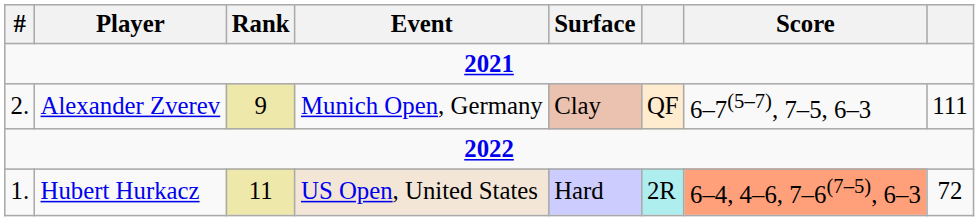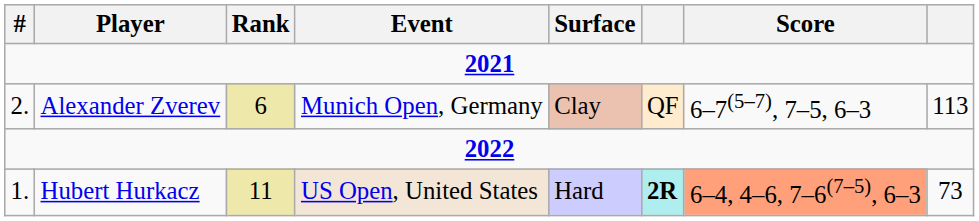Alexander Zverev | Rank: 9 -> 6
Alexander Zverev | column 8: 111 -> 113
Hubert Hurkacz | column 6: normal -> bold
Hubert Hurkacz | column 8: 72 -> 73
